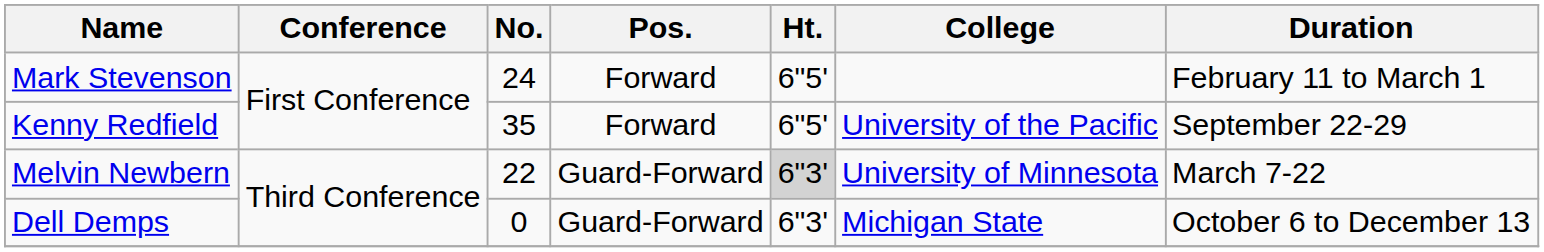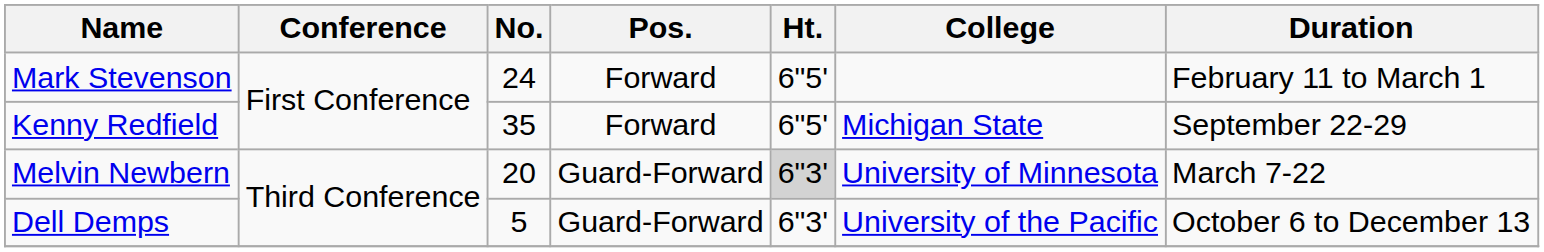Kenny Redfield | College: University of the Pacific -> Michigan State
Melvin Newbern | No.: 22 -> 20
Dell Demps | No.: 0 -> 5
Dell Demps | College: Michigan State -> University of the Pacific
